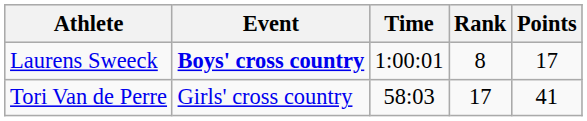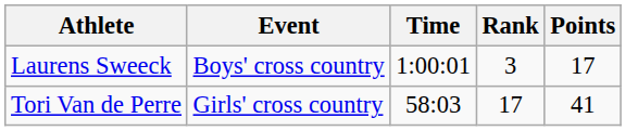Laurens Sweeck | Event: bold -> normal
Laurens Sweeck | Rank: 8 -> 3
